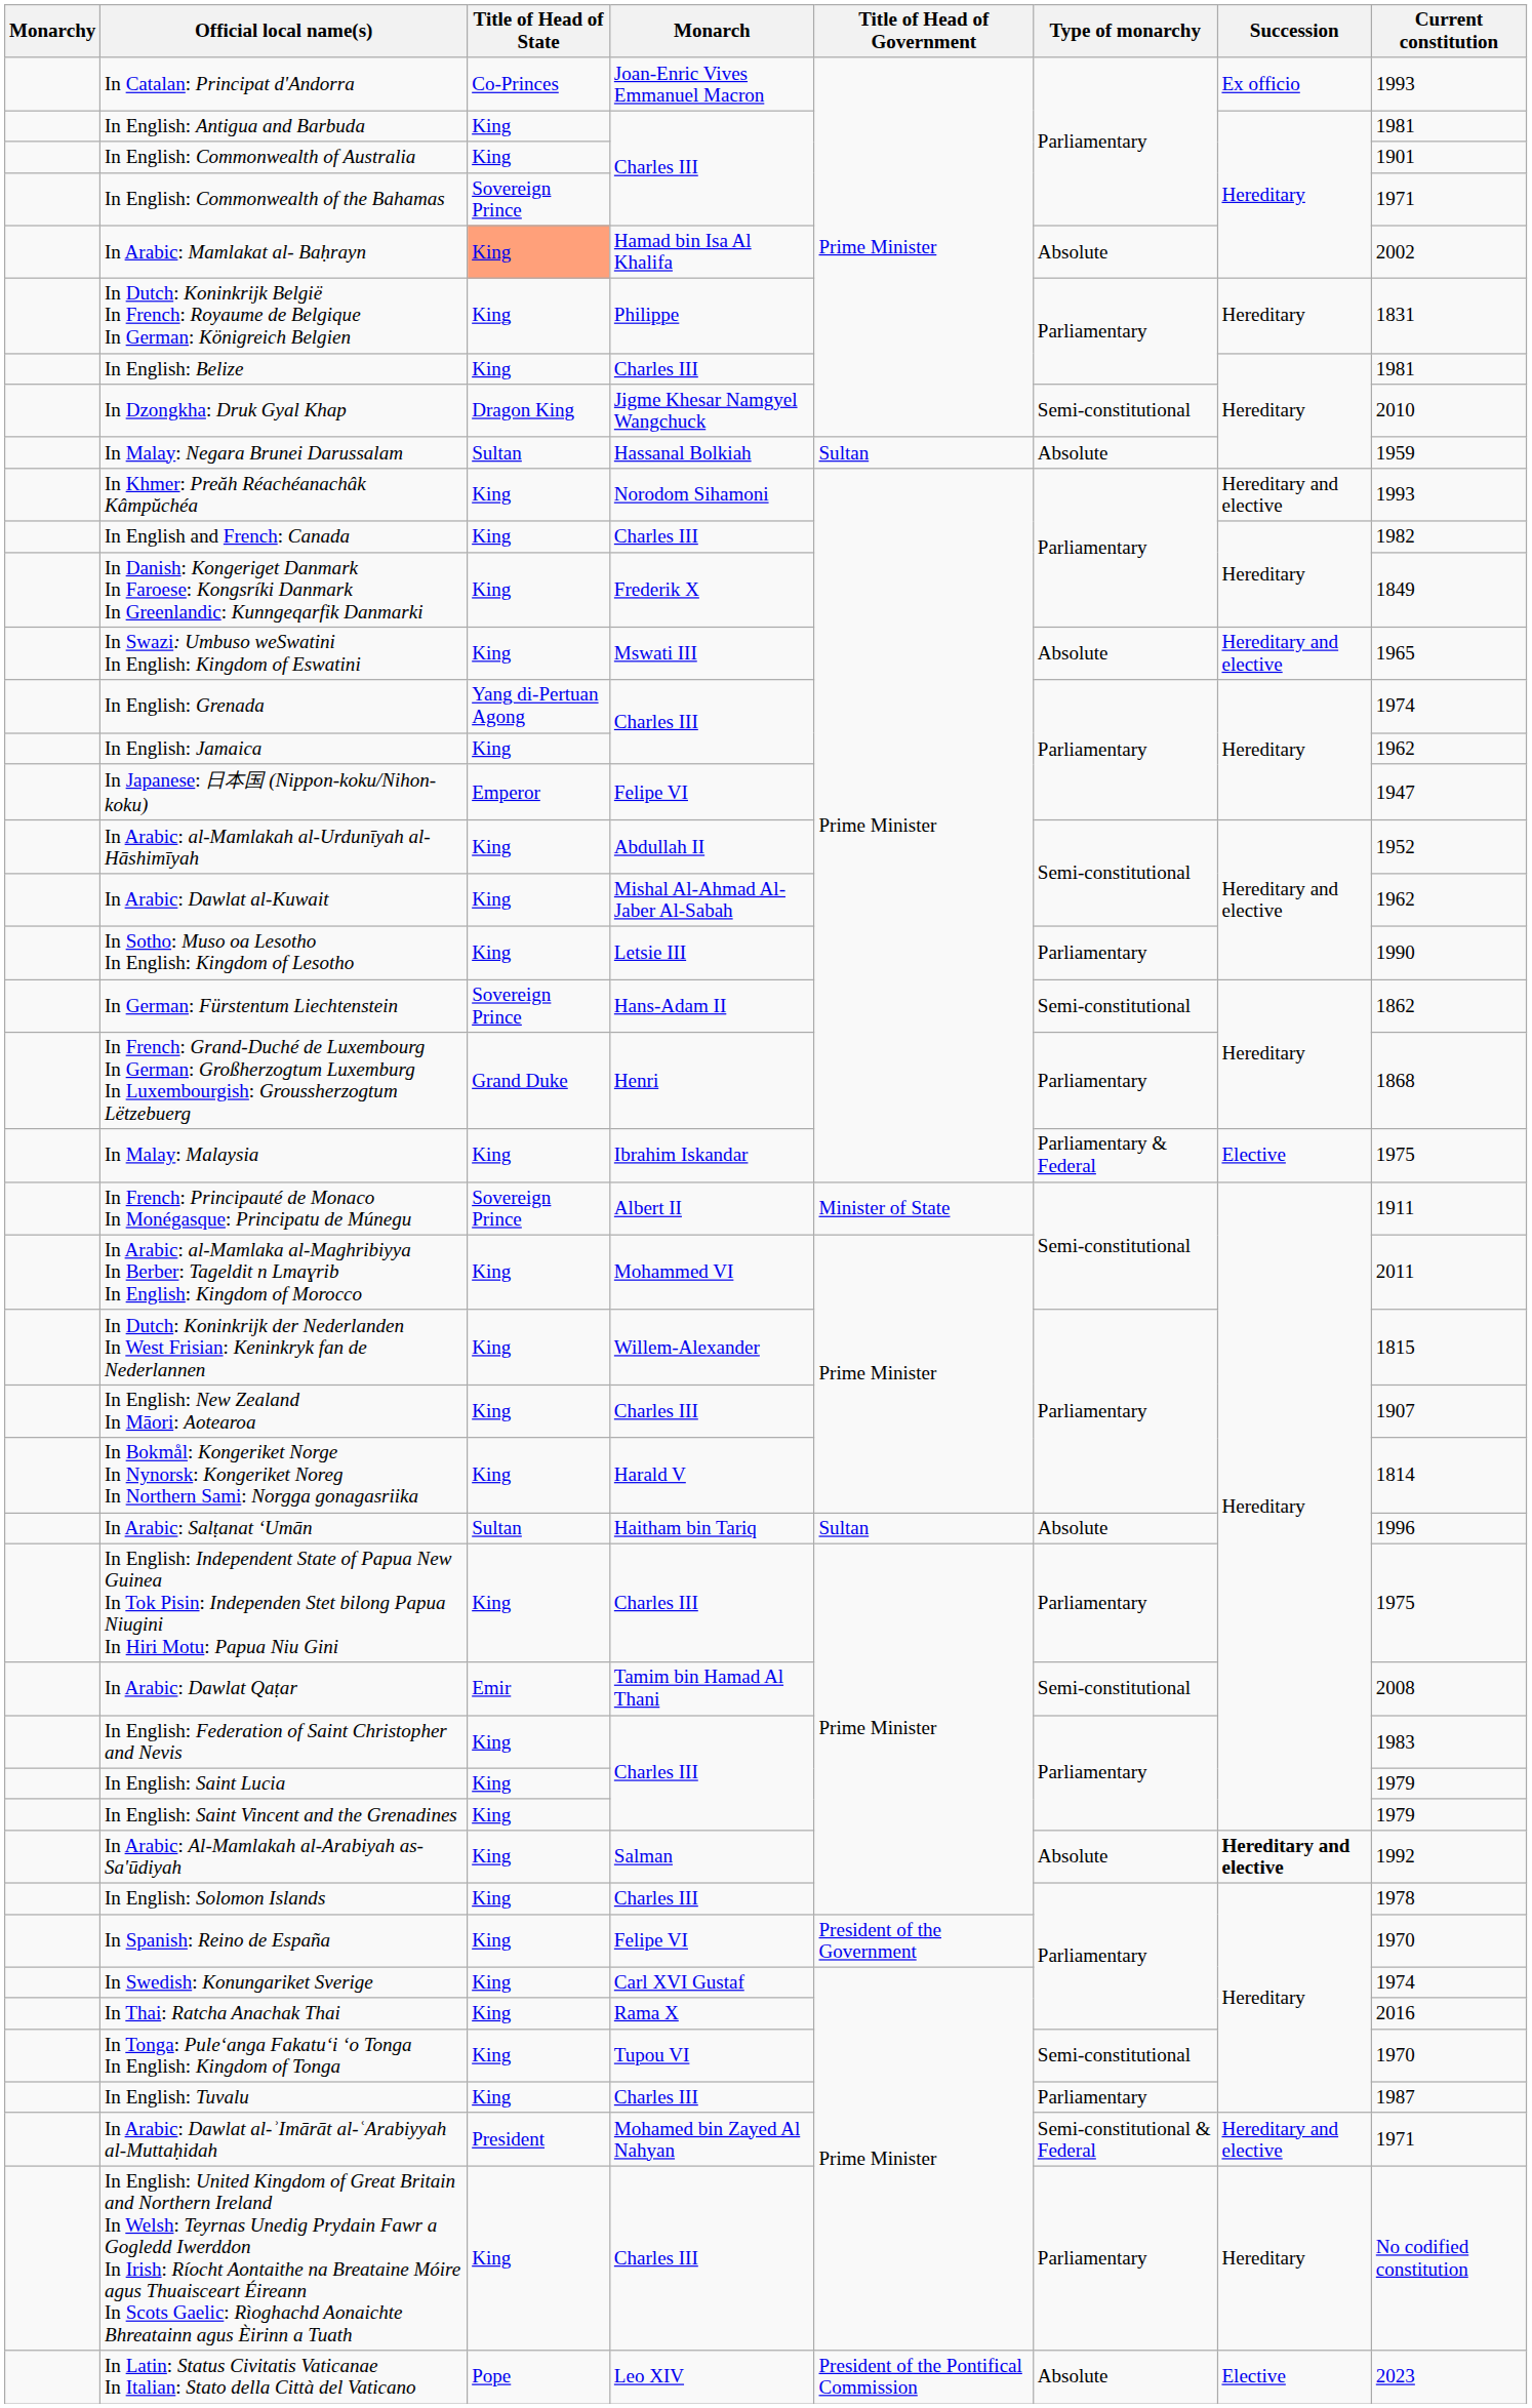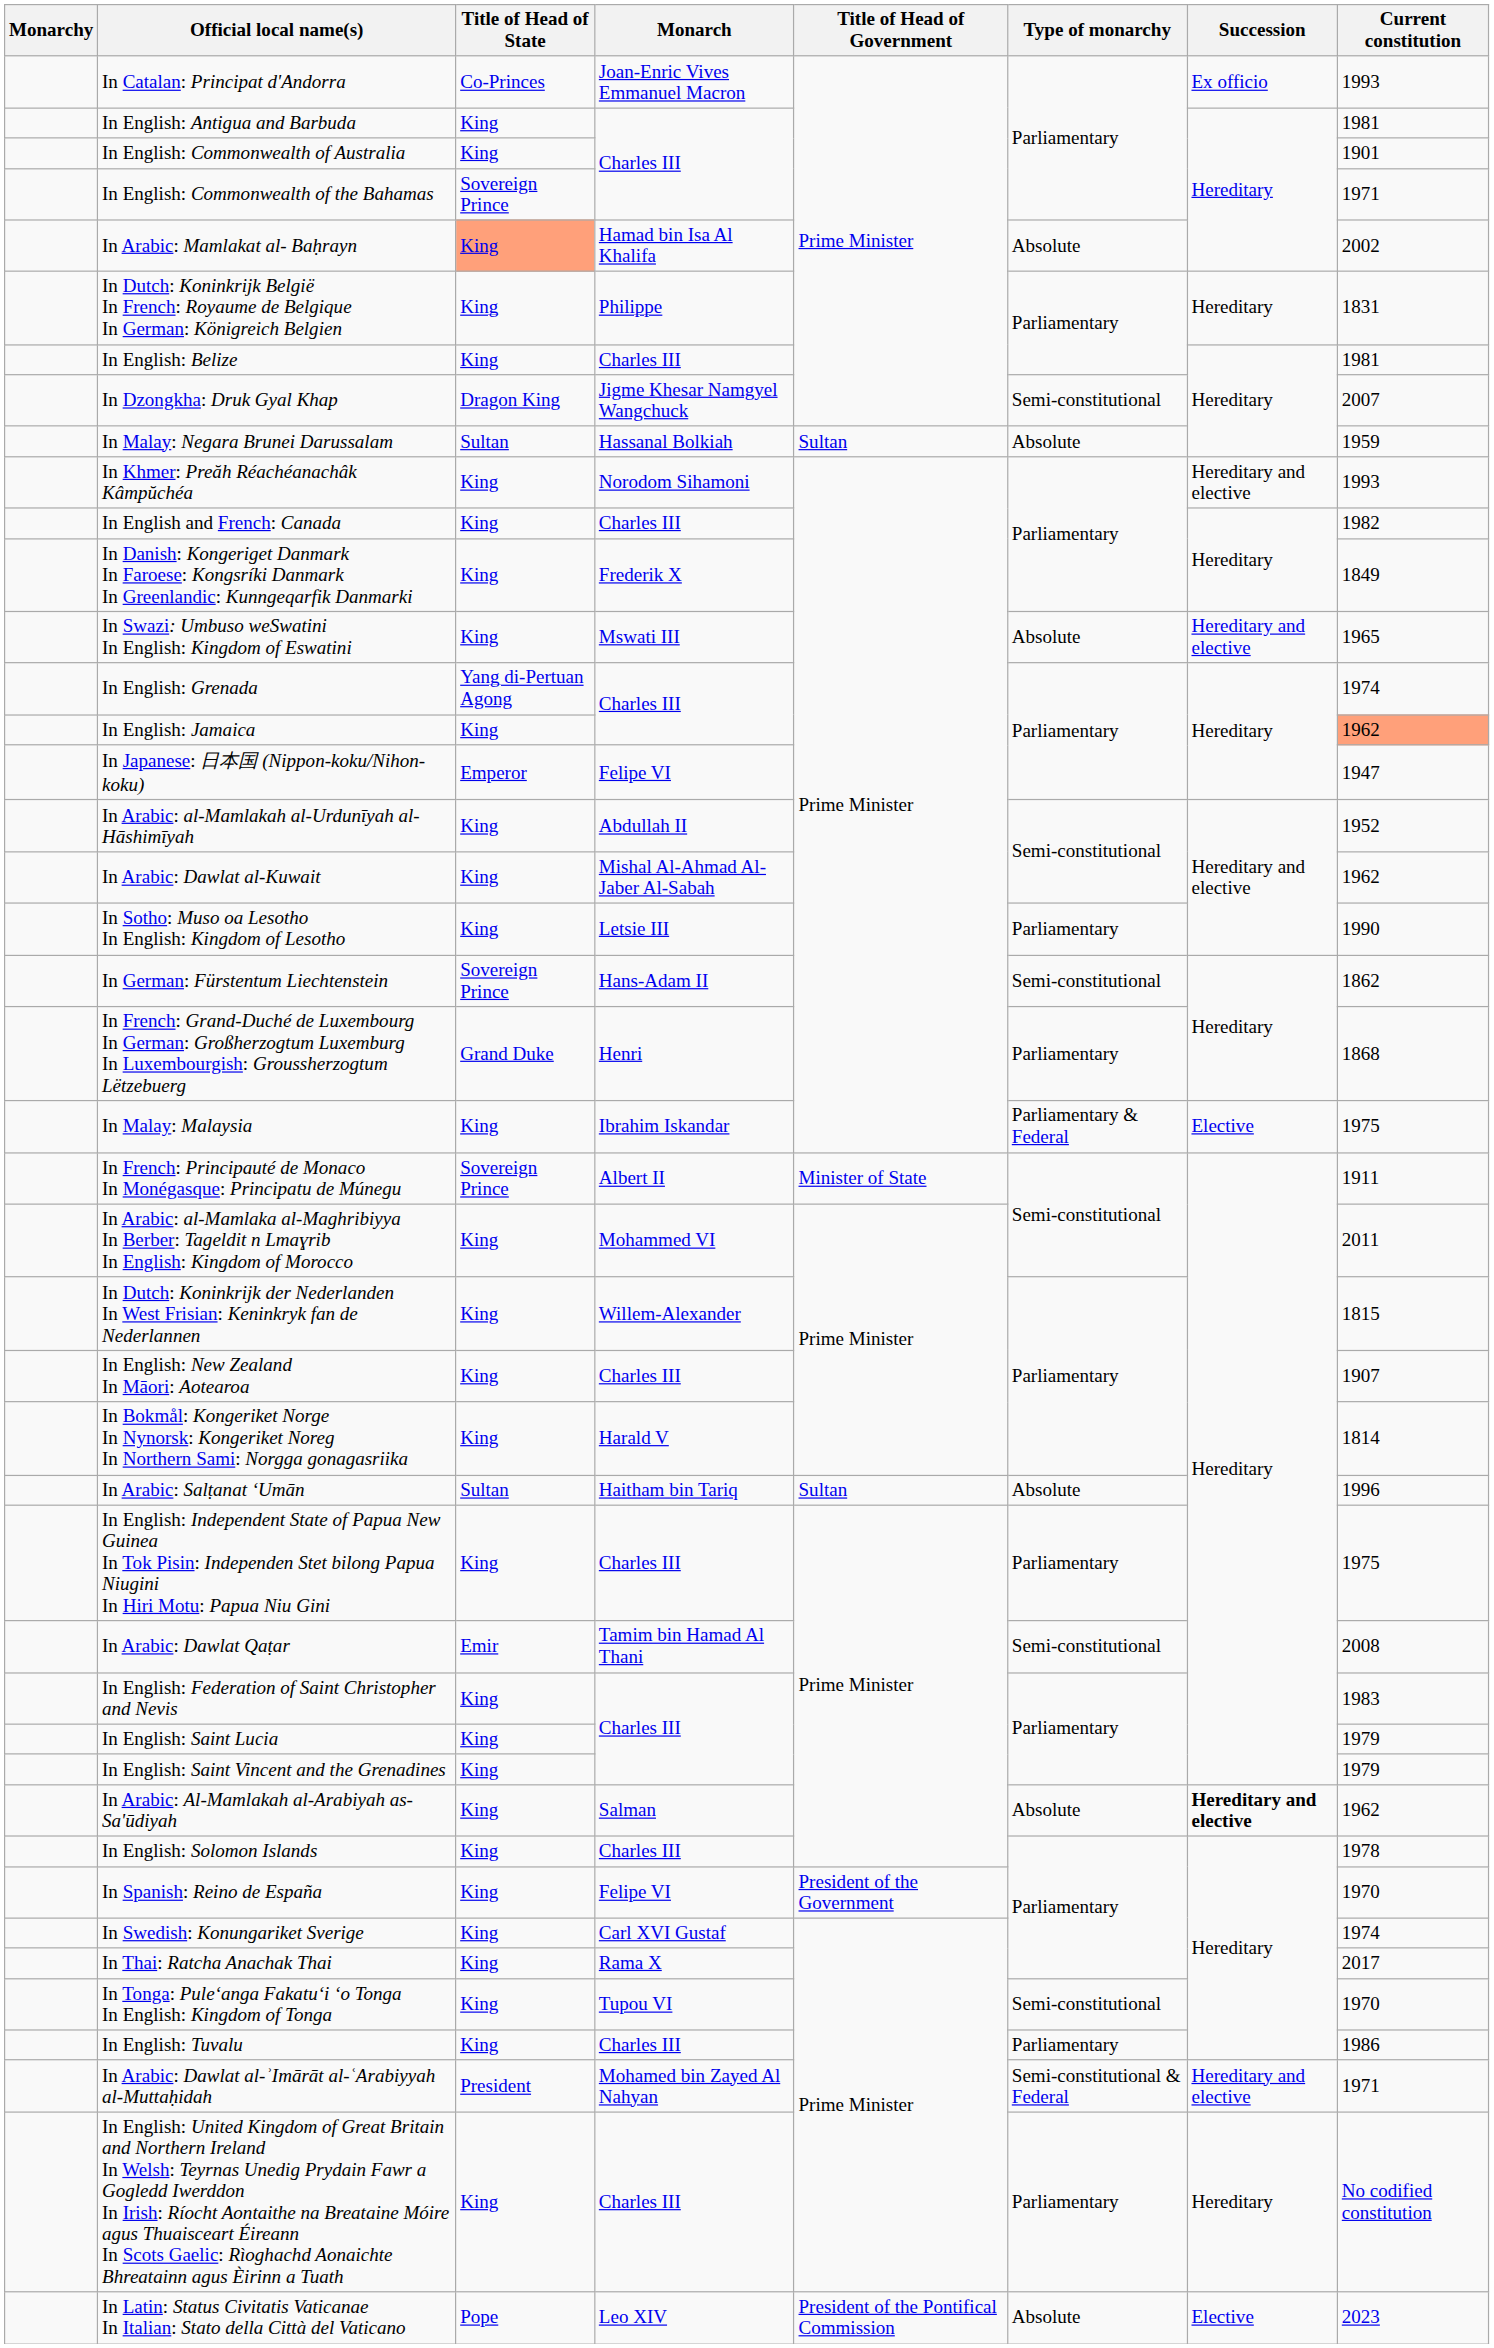In Dzongkha: Druk Gyal Khap | Current constitution: 2010 -> 2007
In English: Jamaica | Current constitution: no background -> lightsalmon background
In Arabic: Al-Mamlakah al-Arabiyah as-Sa'ūdiyah | Current constitution: 1992 -> 1962
In Thai: Ratcha Anachak Thai | Current constitution: 2016 -> 2017
In English: Tuvalu | Current constitution: 1987 -> 1986
